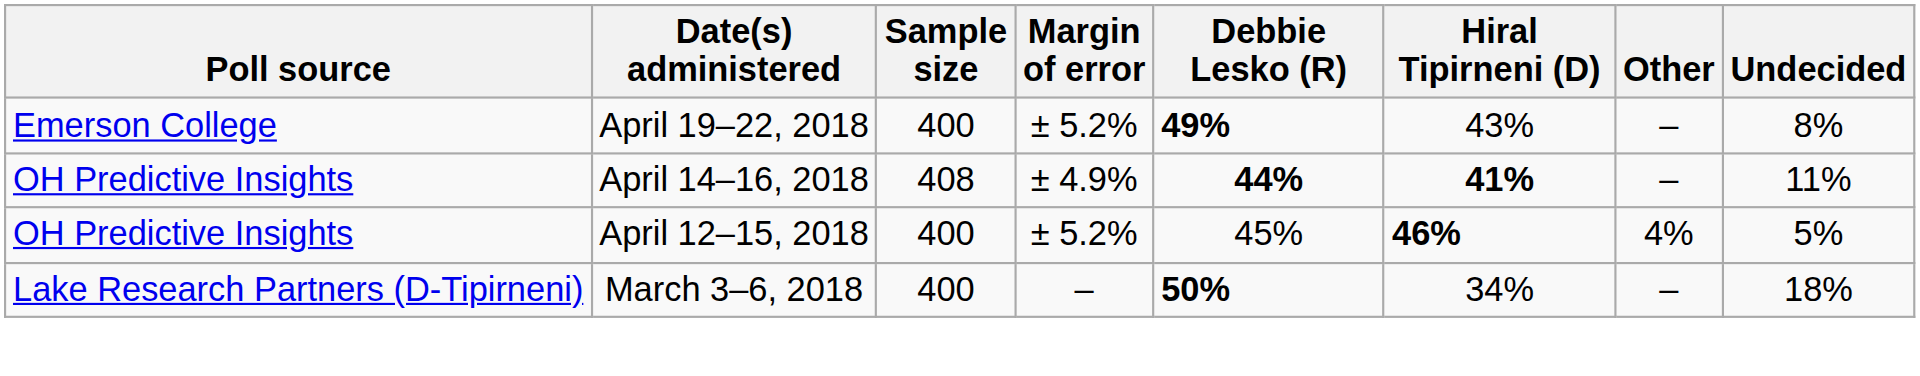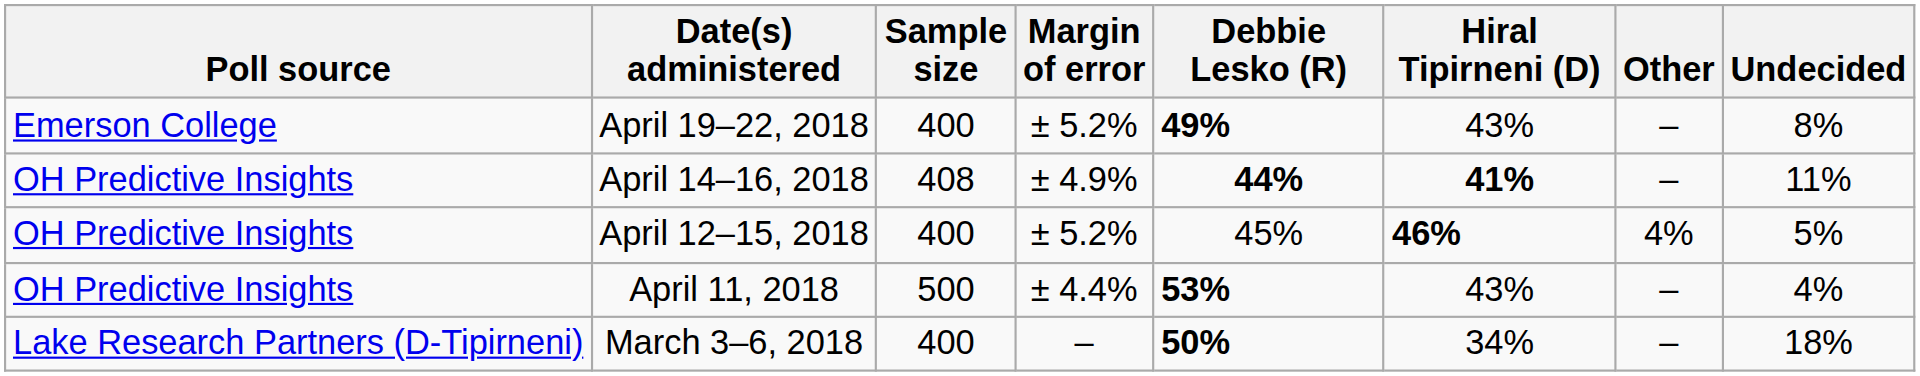+ row: OH Predictive Insights | April 11, 2018 | 500 | ± 4.4% | 53% | 43% | – | 4%
